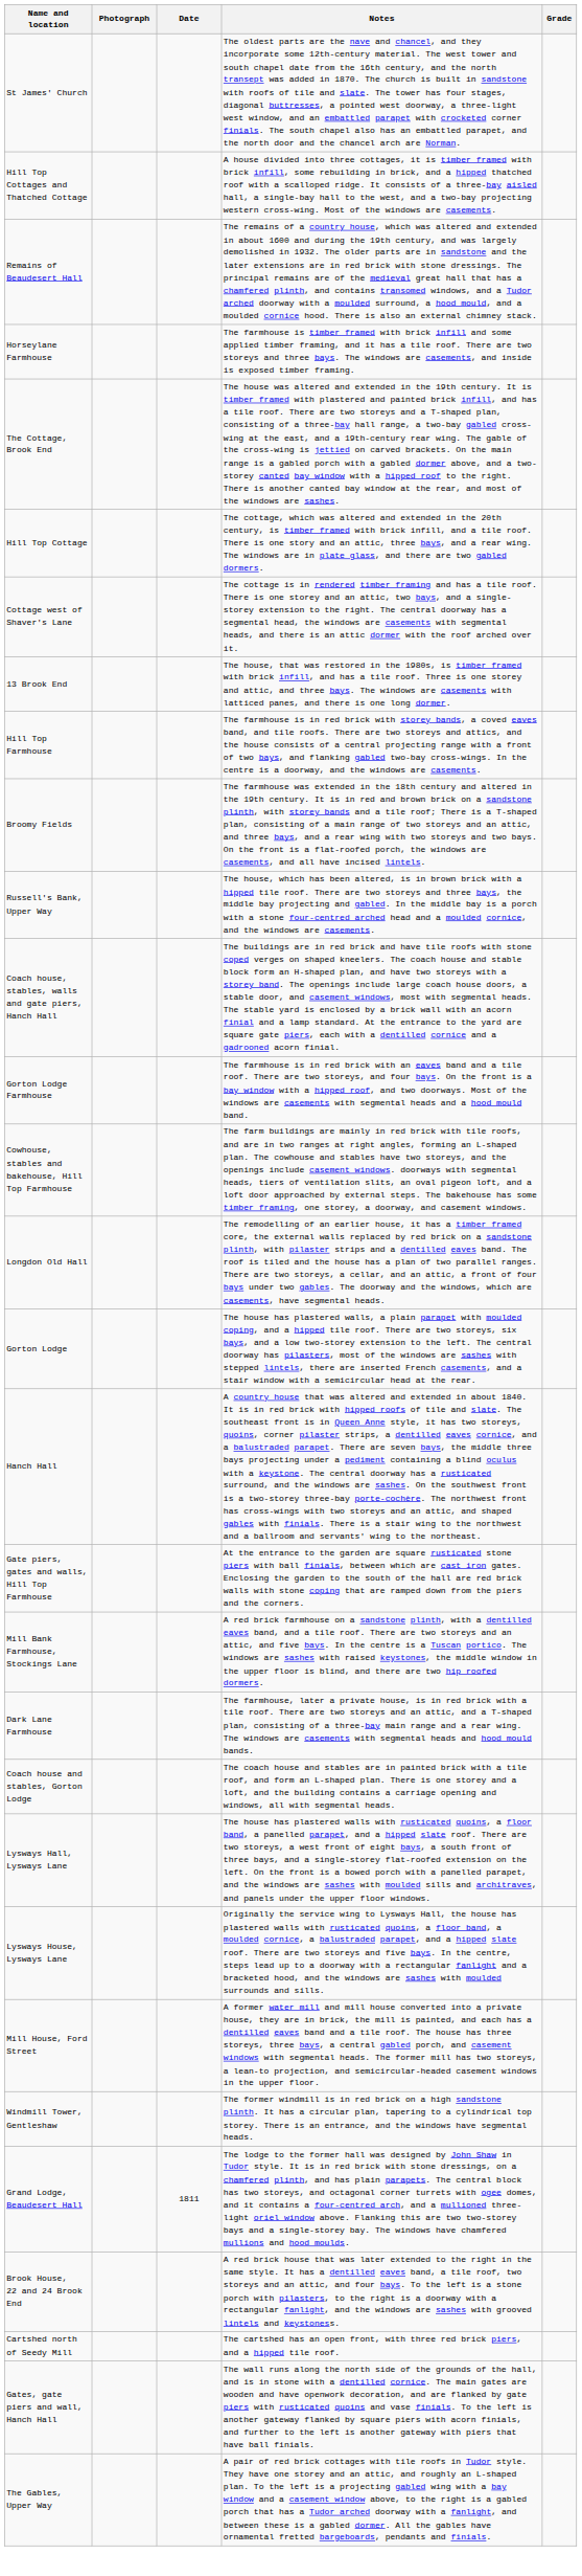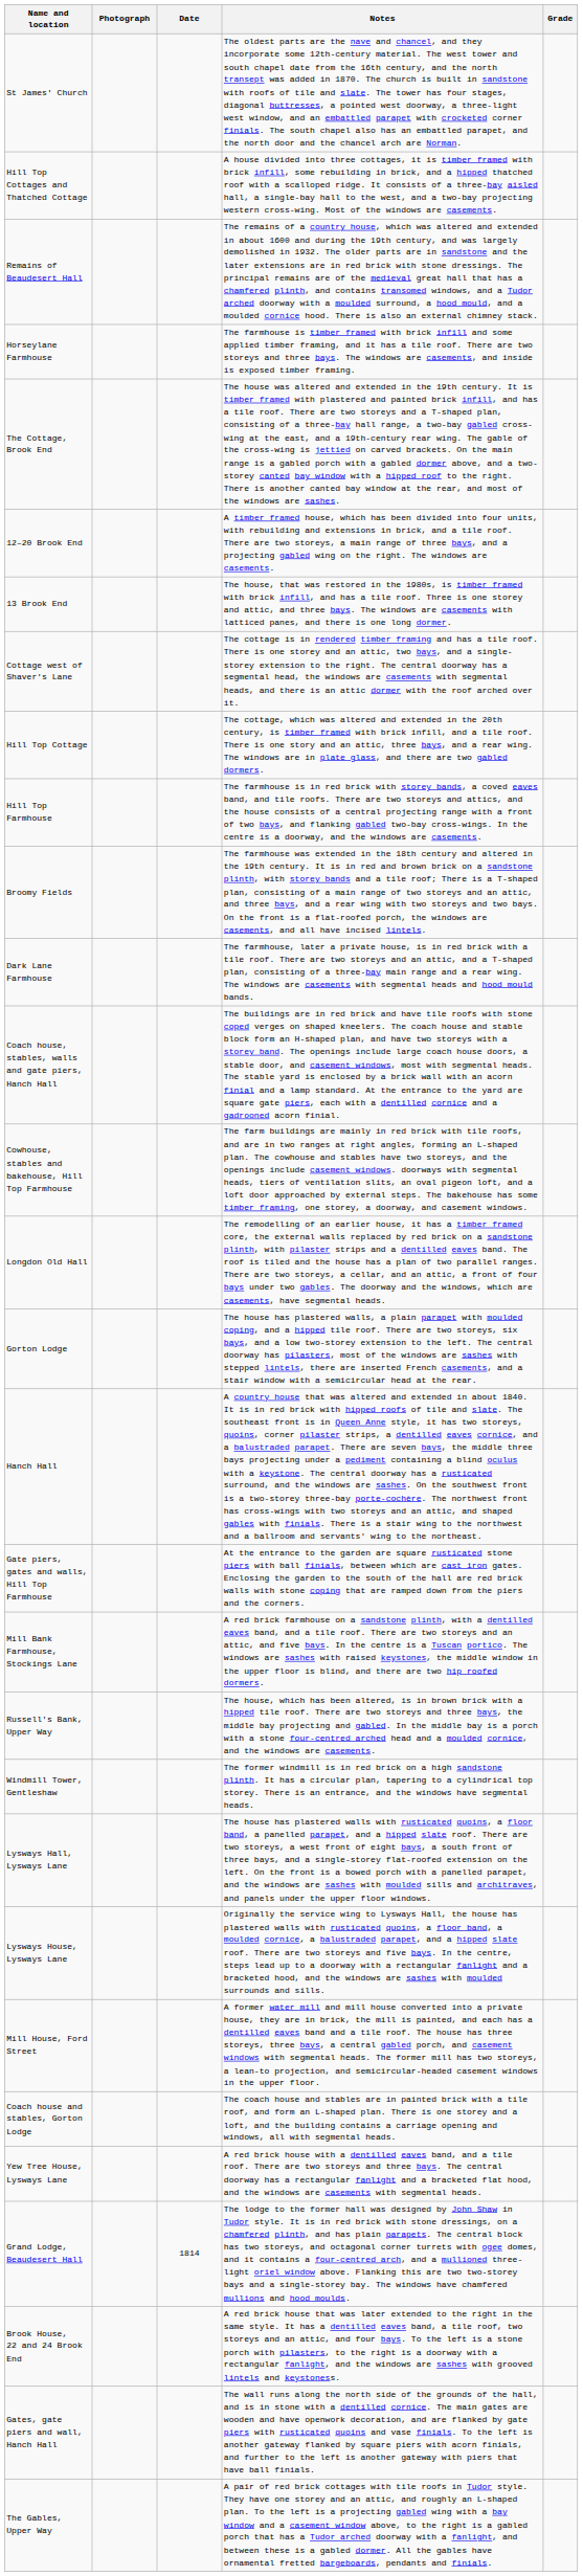+ row: 12–20 Brook End | A timber framed house, which has been divided into four units, with rebuilding and extensions in brick, and a tile roof. There are two storeys, a main range of three bays, and a projecting gabled wing on the right. The windows are casements.
rows swapped: 13 Brook End <-> Hill Top Cottage
rows swapped: Russell's Bank, Upper Way <-> Dark Lane Farmhouse
- row: Gorton Lodge Farmhouse | The farmhouse is in red brick with an eaves band and a tile roof. There are two storeys, and four bays. On the front is a bay window with a hipped roof, and two doorways. Most of the windows are casements with segmental heads and a hood mould band.
rows swapped: Coach house and stables, Gorton Lodge <-> Windmill Tower, Gentleshaw
+ row: Yew Tree House, Lysways Lane | A red brick house with a dentilled eaves band, and a tile roof. There are two storeys and three bays. The central doorway has a rectangular fanlight and a bracketed flat hood, and the windows are casements with segmental heads.
Grand Lodge, Beaudesert Hall | Date: 1811 -> 1814
- row: Cartshed north of Seedy Mill | The cartshed has an open front, with three red brick piers, and a hipped tile roof.
